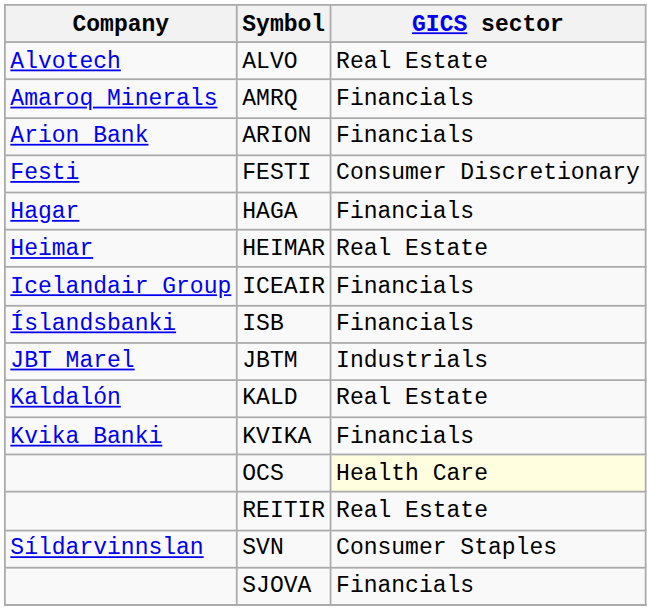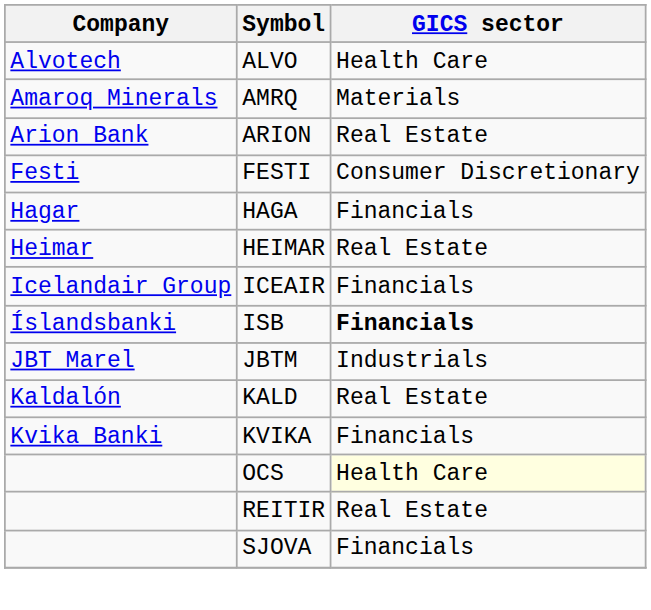ALVO | GICS sector: Real Estate -> Health Care
AMRQ | GICS sector: Financials -> Materials
ARION | GICS sector: Financials -> Real Estate
ISB | GICS sector: normal -> bold
- row: Síldarvinnslan | SVN | Consumer Staples
